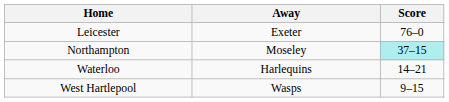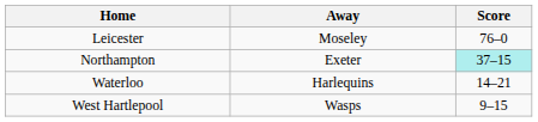Leicester | Away: Exeter -> Moseley
Northampton | Away: Moseley -> Exeter
